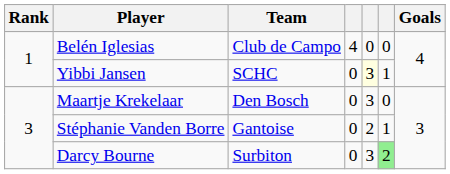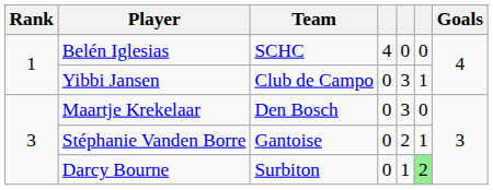Belén Iglesias | Team: Club de Campo -> SCHC
Yibbi Jansen | Team: SCHC -> Club de Campo
Yibbi Jansen | column 5: lightyellow background -> no background
Darcy Bourne | column 5: 3 -> 1
